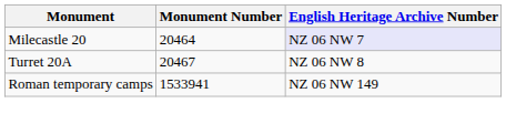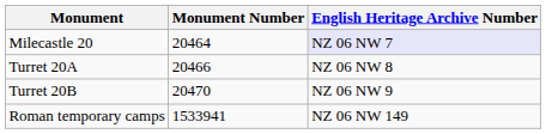Turret 20A | Monument Number: 20467 -> 20466
+ row: Turret 20B | 20470 | NZ 06 NW 9
